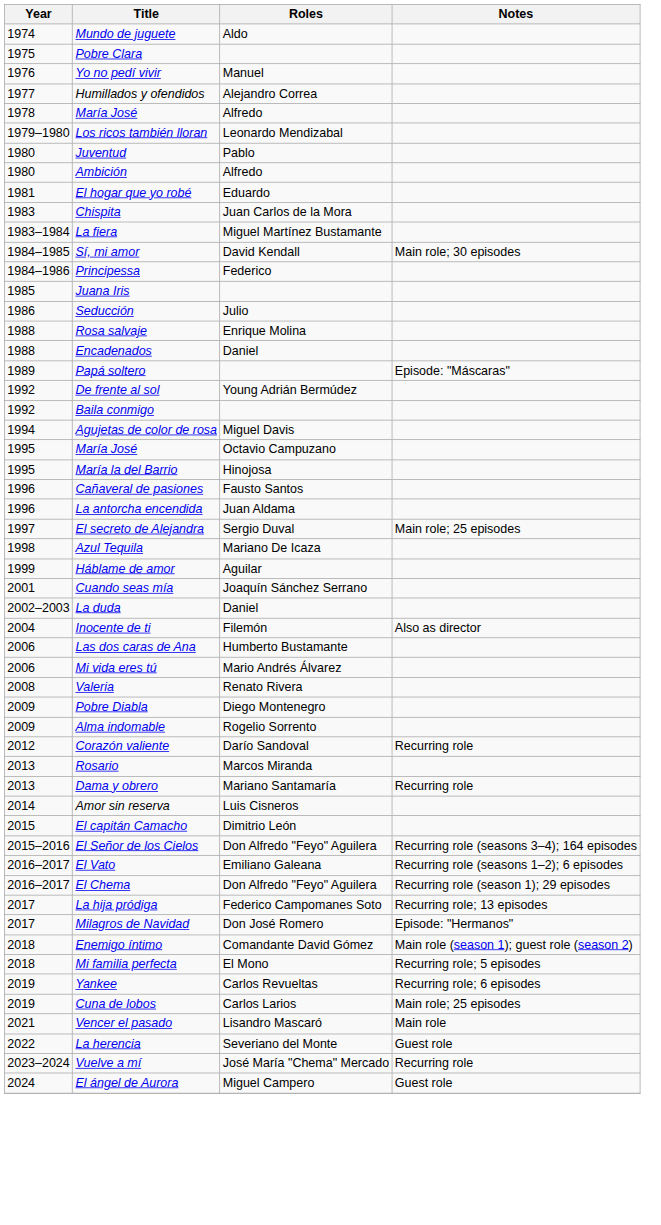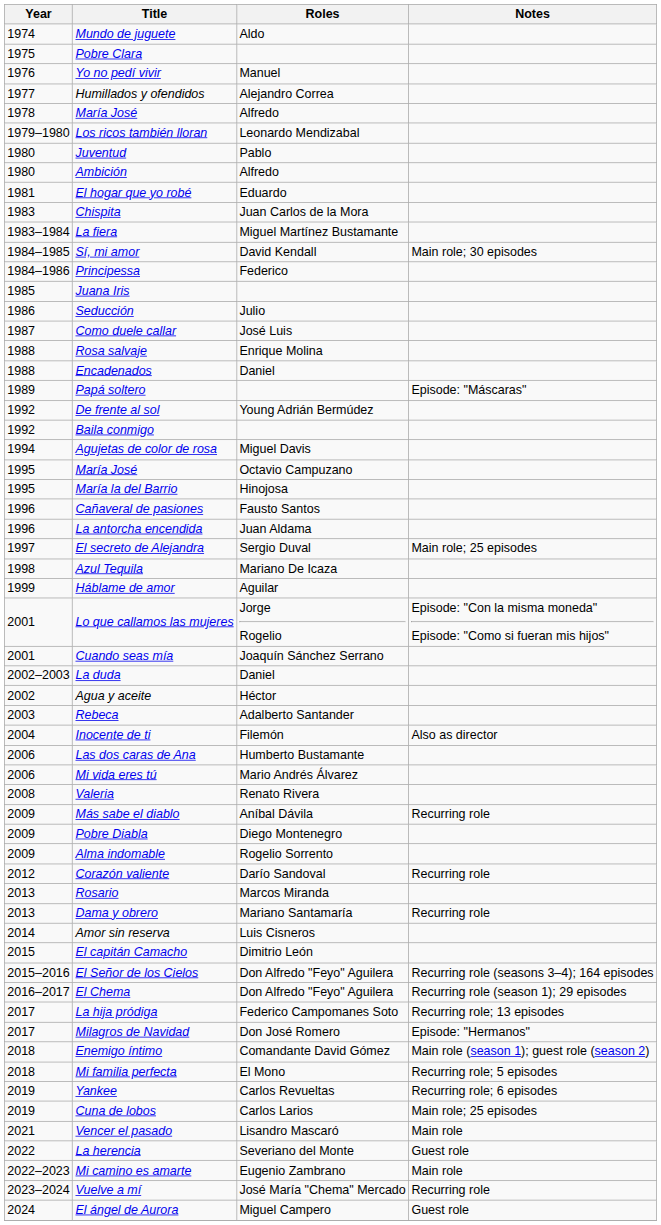+ row: 1987 | Como duele callar | José Luis
+ row: 2001 | Lo que callamos las mujeres | Jorge Rogelio | Episode: "Con la misma moneda" Episode: "Como si fueran mis hijos"
+ row: 2002 | Agua y aceite | Héctor
+ row: 2003 | Rebeca | Adalberto Santander
+ row: 2009 | Más sabe el diablo | Aníbal Dávila | Recurring role
- row: 2016–2017 | El Vato | Emiliano Galeana | Recurring role (seasons 1–2); 6 episodes
+ row: 2022–2023 | Mi camino es amarte | Eugenio Zambrano | Main role
